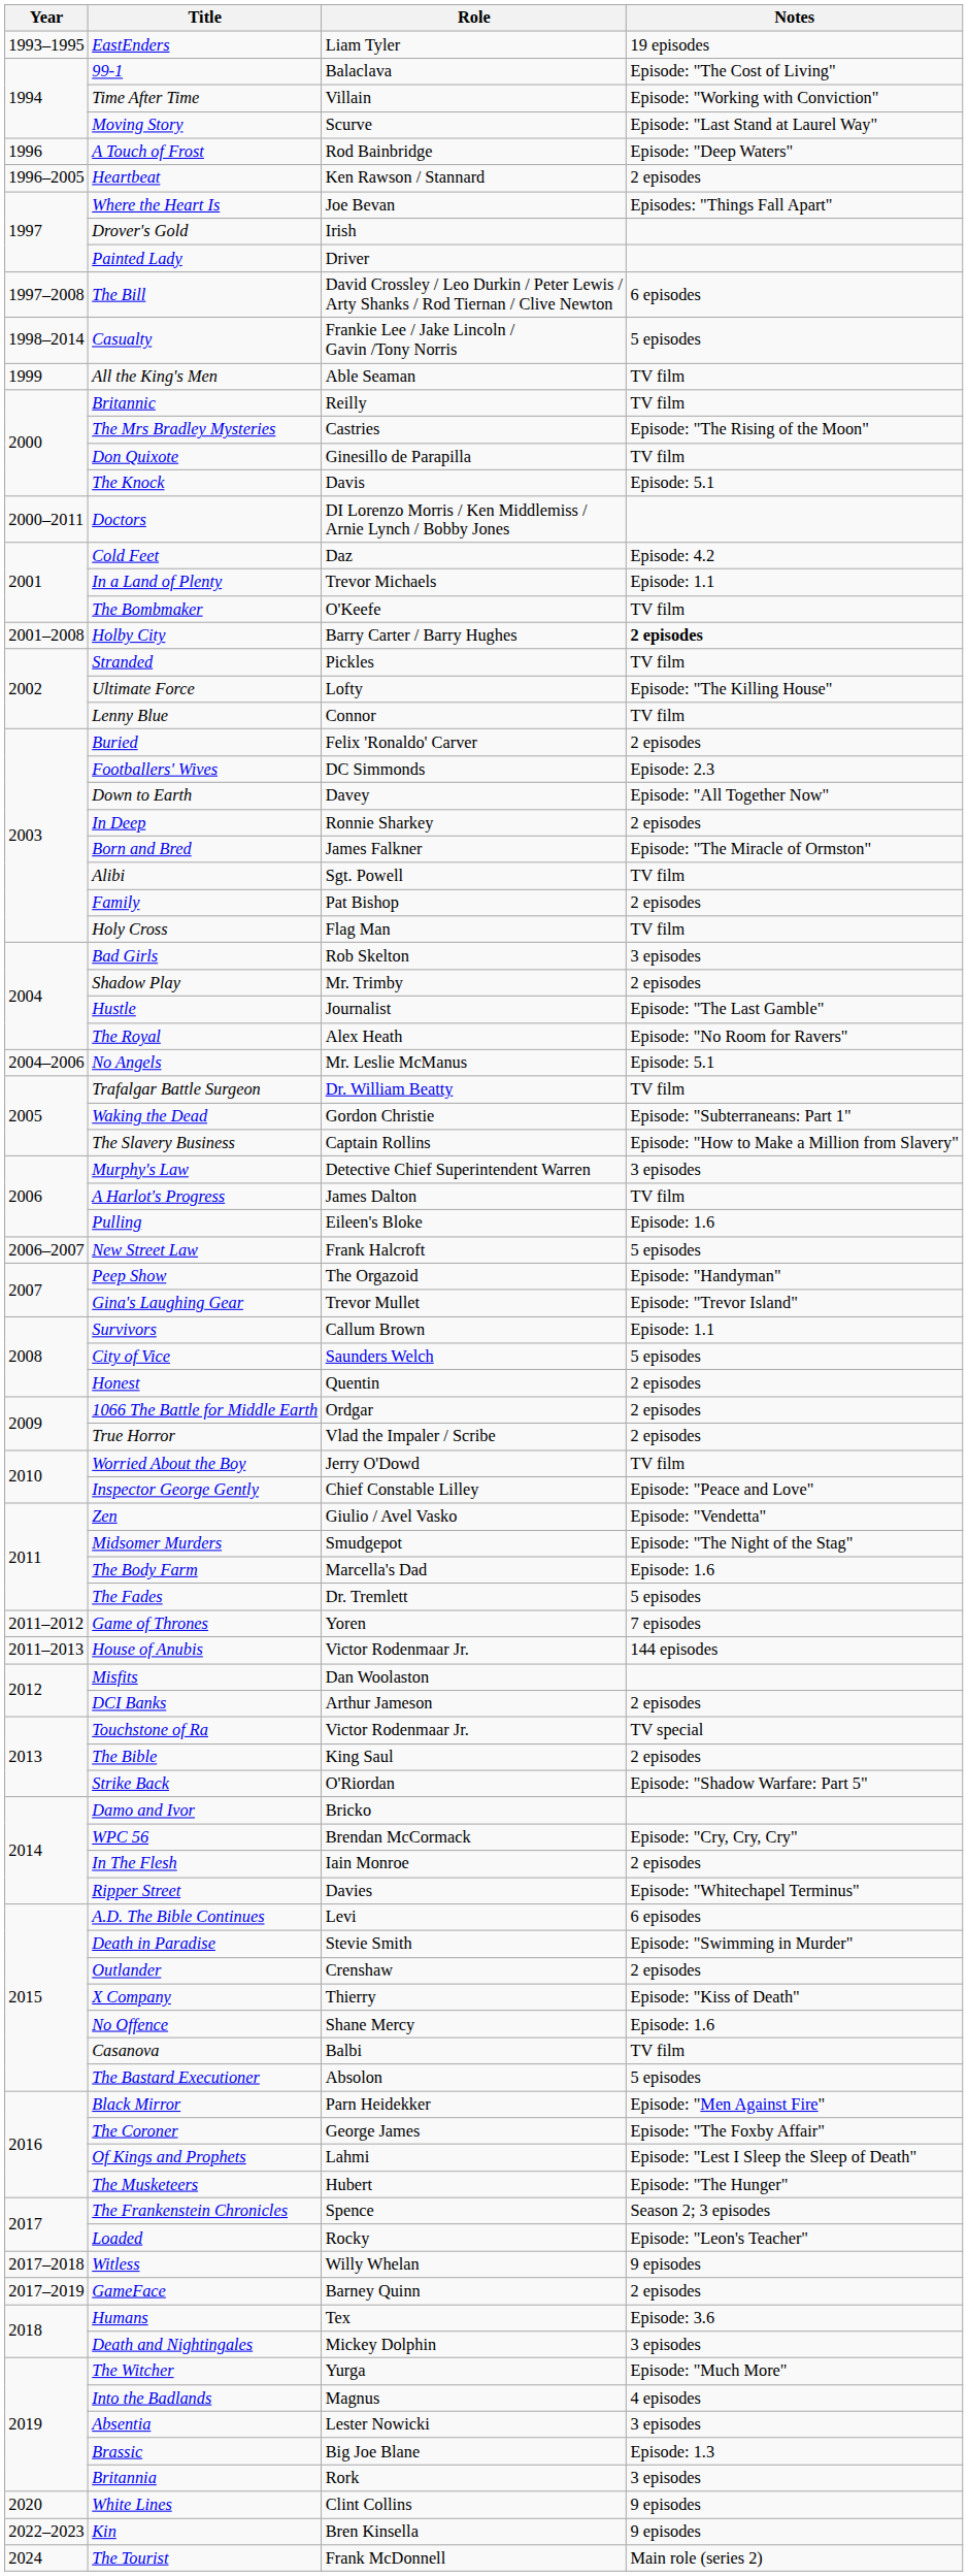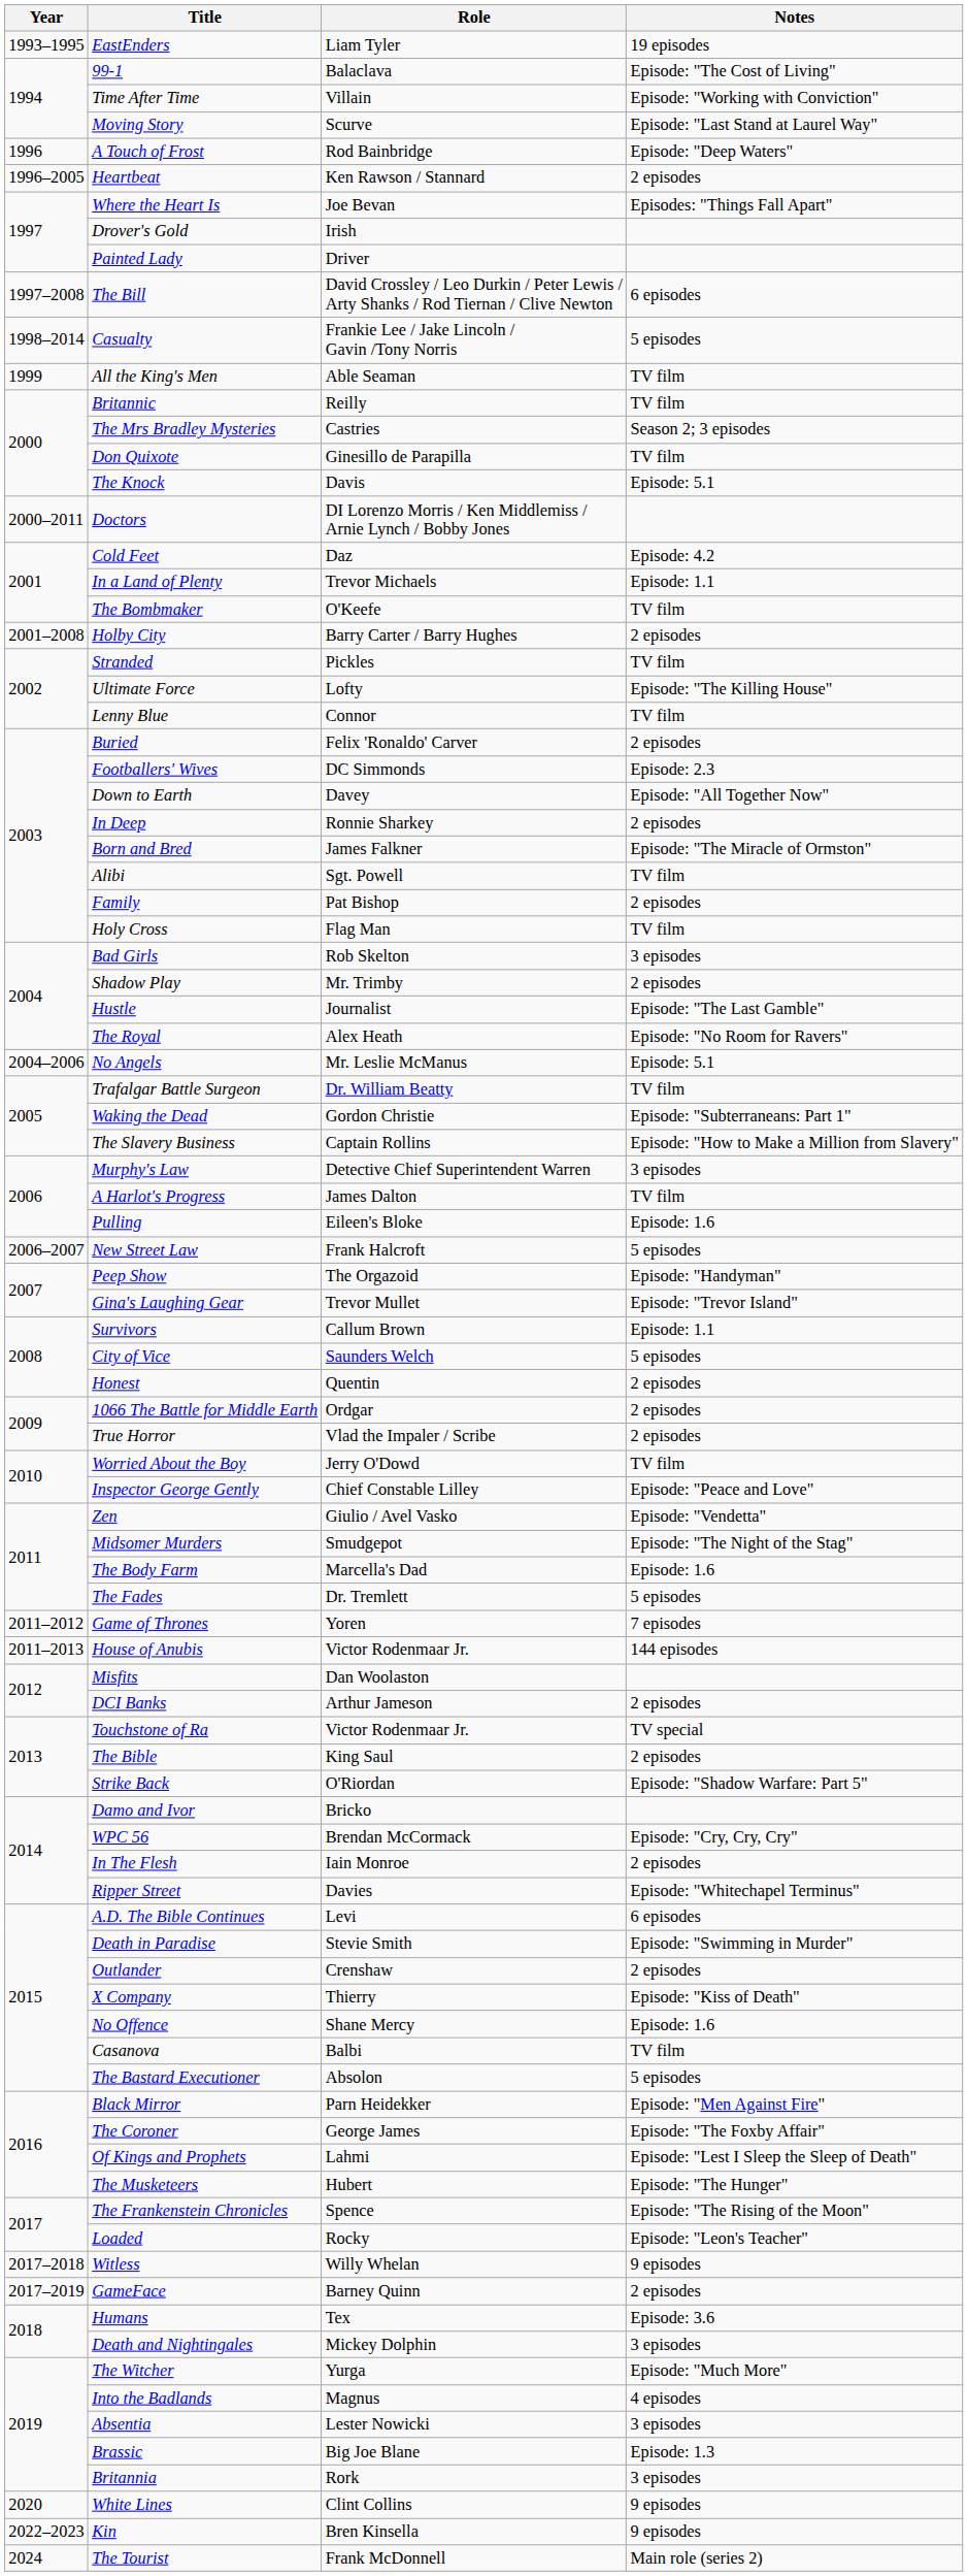The Mrs Bradley Mysteries | Notes: Episode: "The Rising of the Moon" -> Season 2; 3 episodes
Holby City | Notes: bold -> normal
The Frankenstein Chronicles | Notes: Season 2; 3 episodes -> Episode: "The Rising of the Moon"
